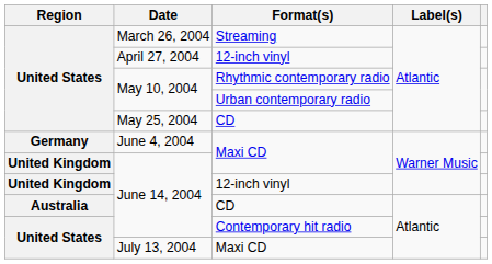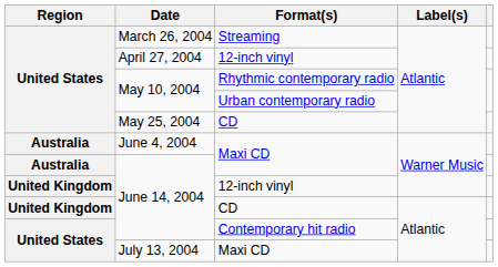June 4, 2004 | Region: Germany -> Australia
June 14, 2004 / Maxi CD | Region: United Kingdom -> Australia
June 14, 2004 / CD | Region: Australia -> United Kingdom
